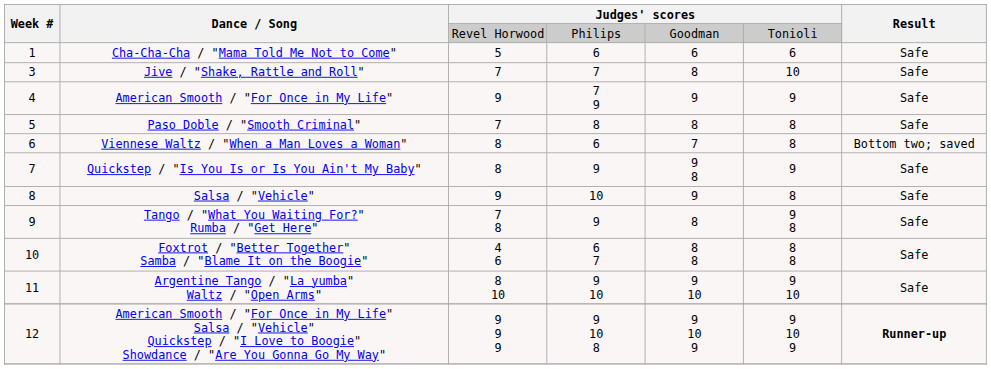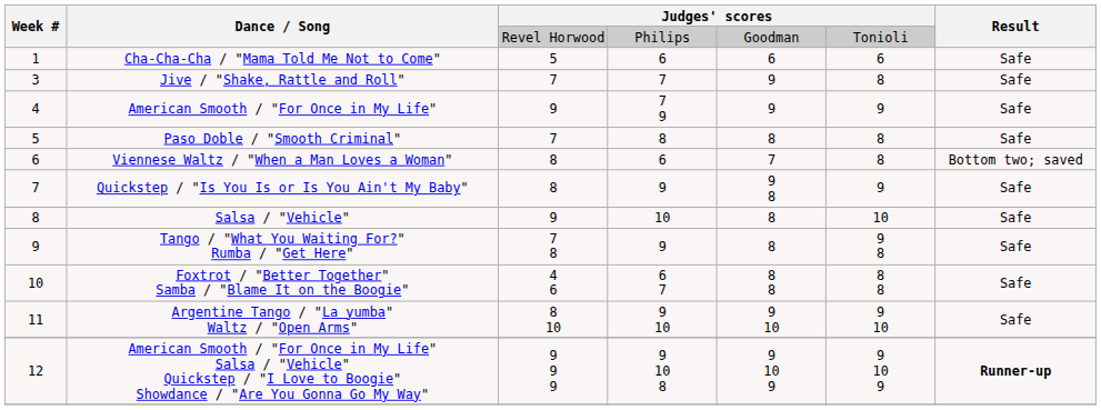Jive / "Shake, Rattle and Roll" | column 5: 8 -> 9
Jive / "Shake, Rattle and Roll" | column 6: 10 -> 8
Salsa / "Vehicle" | column 5: 9 -> 8
Salsa / "Vehicle" | column 6: 8 -> 10
